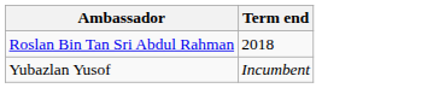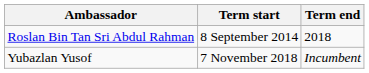+ column: Term start | 8 September 2014 | 7 November 2018
